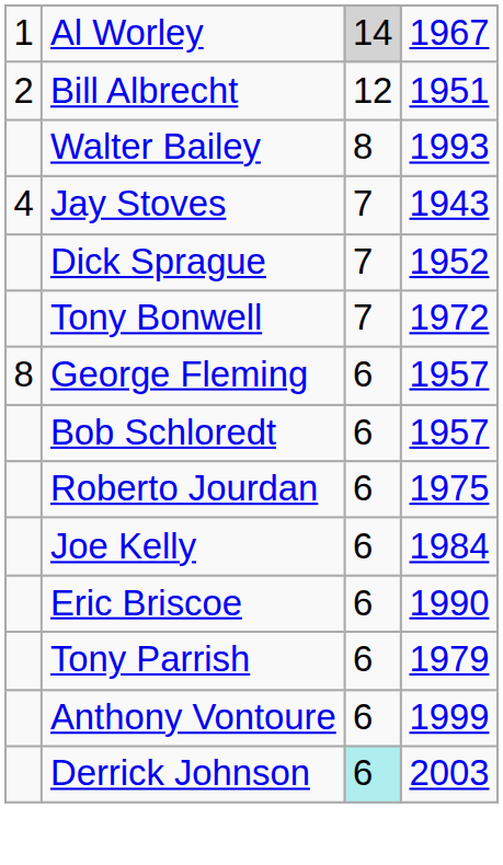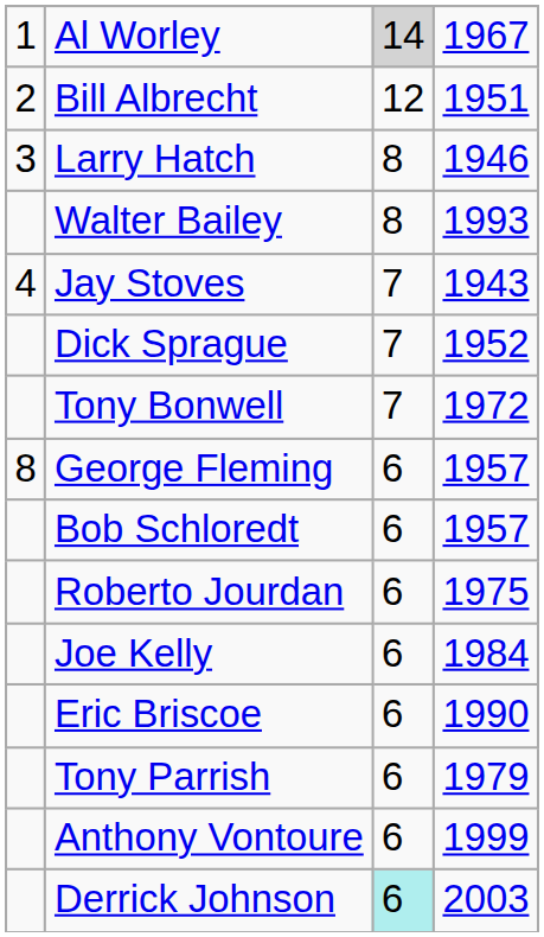+ row: 3 | Larry Hatch | 8 | 1946
